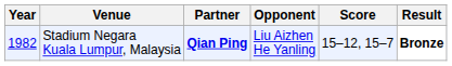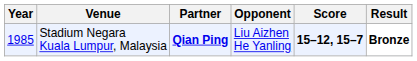Stadium Negara Kuala Lumpur, Malaysia | Year: 1982 -> 1985
Stadium Negara Kuala Lumpur, Malaysia | Score: normal -> bold
